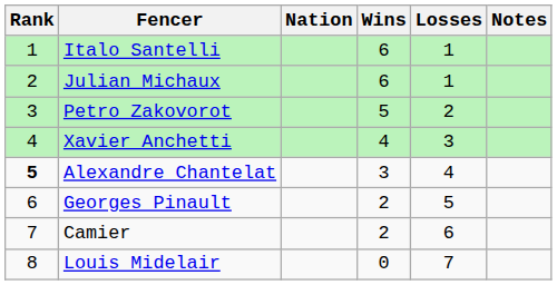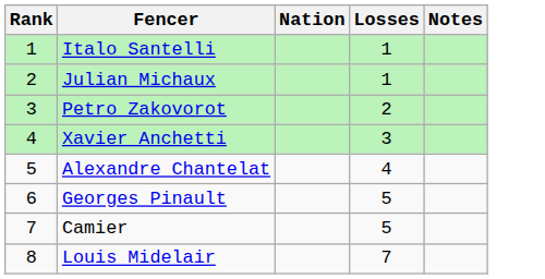- column: Wins | 6 | 6 | 5 | 4 | 3 | 2 | 2 | 0
Alexandre Chantelat | Rank: bold -> normal
Camier | Losses: 6 -> 5
